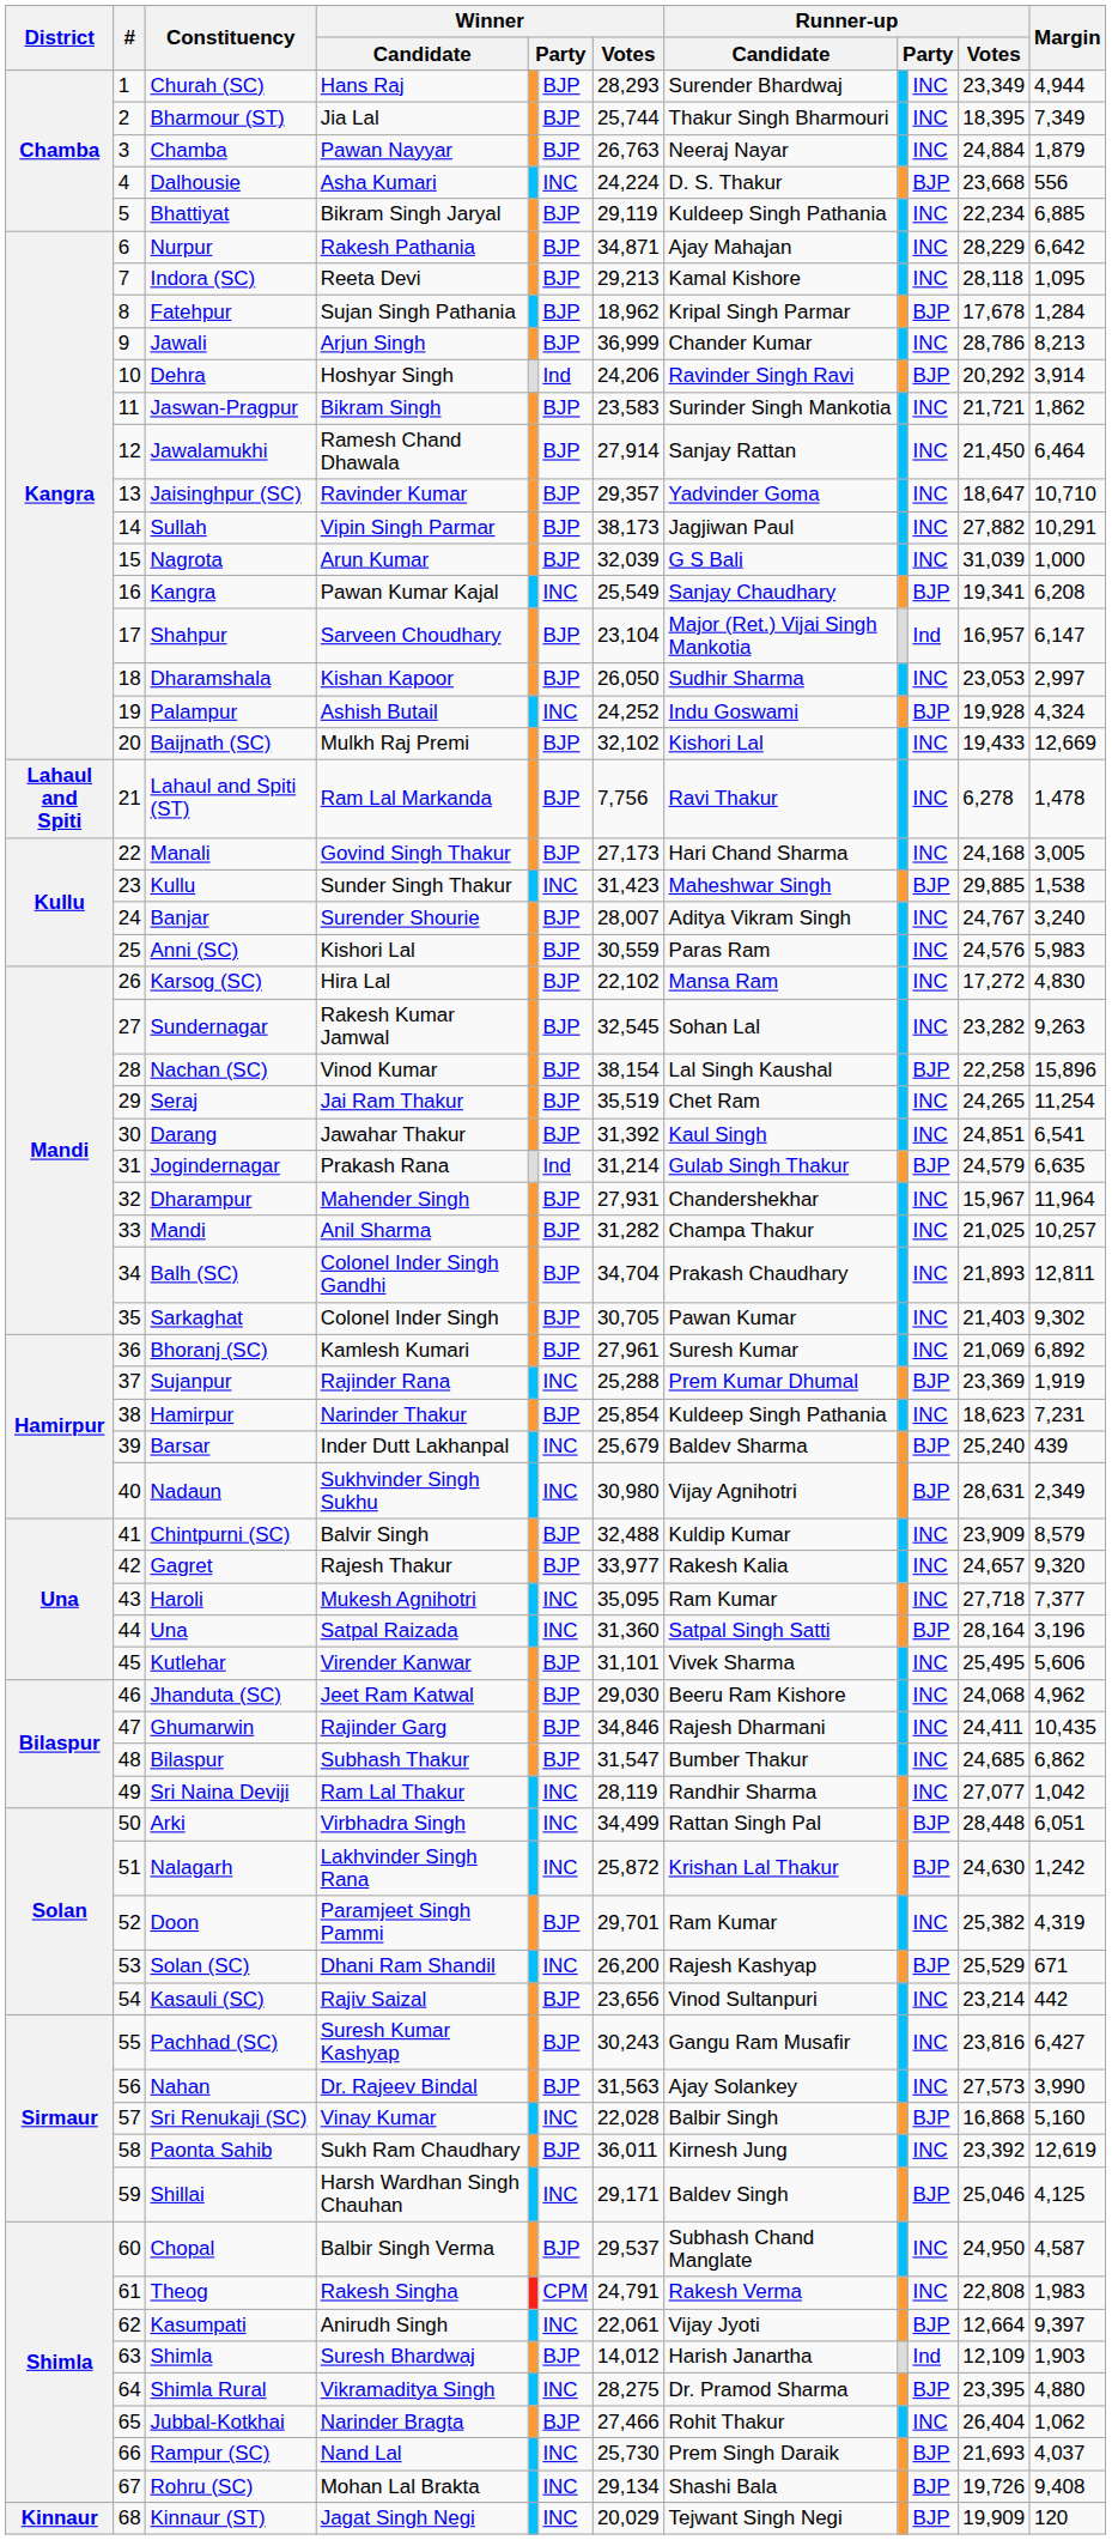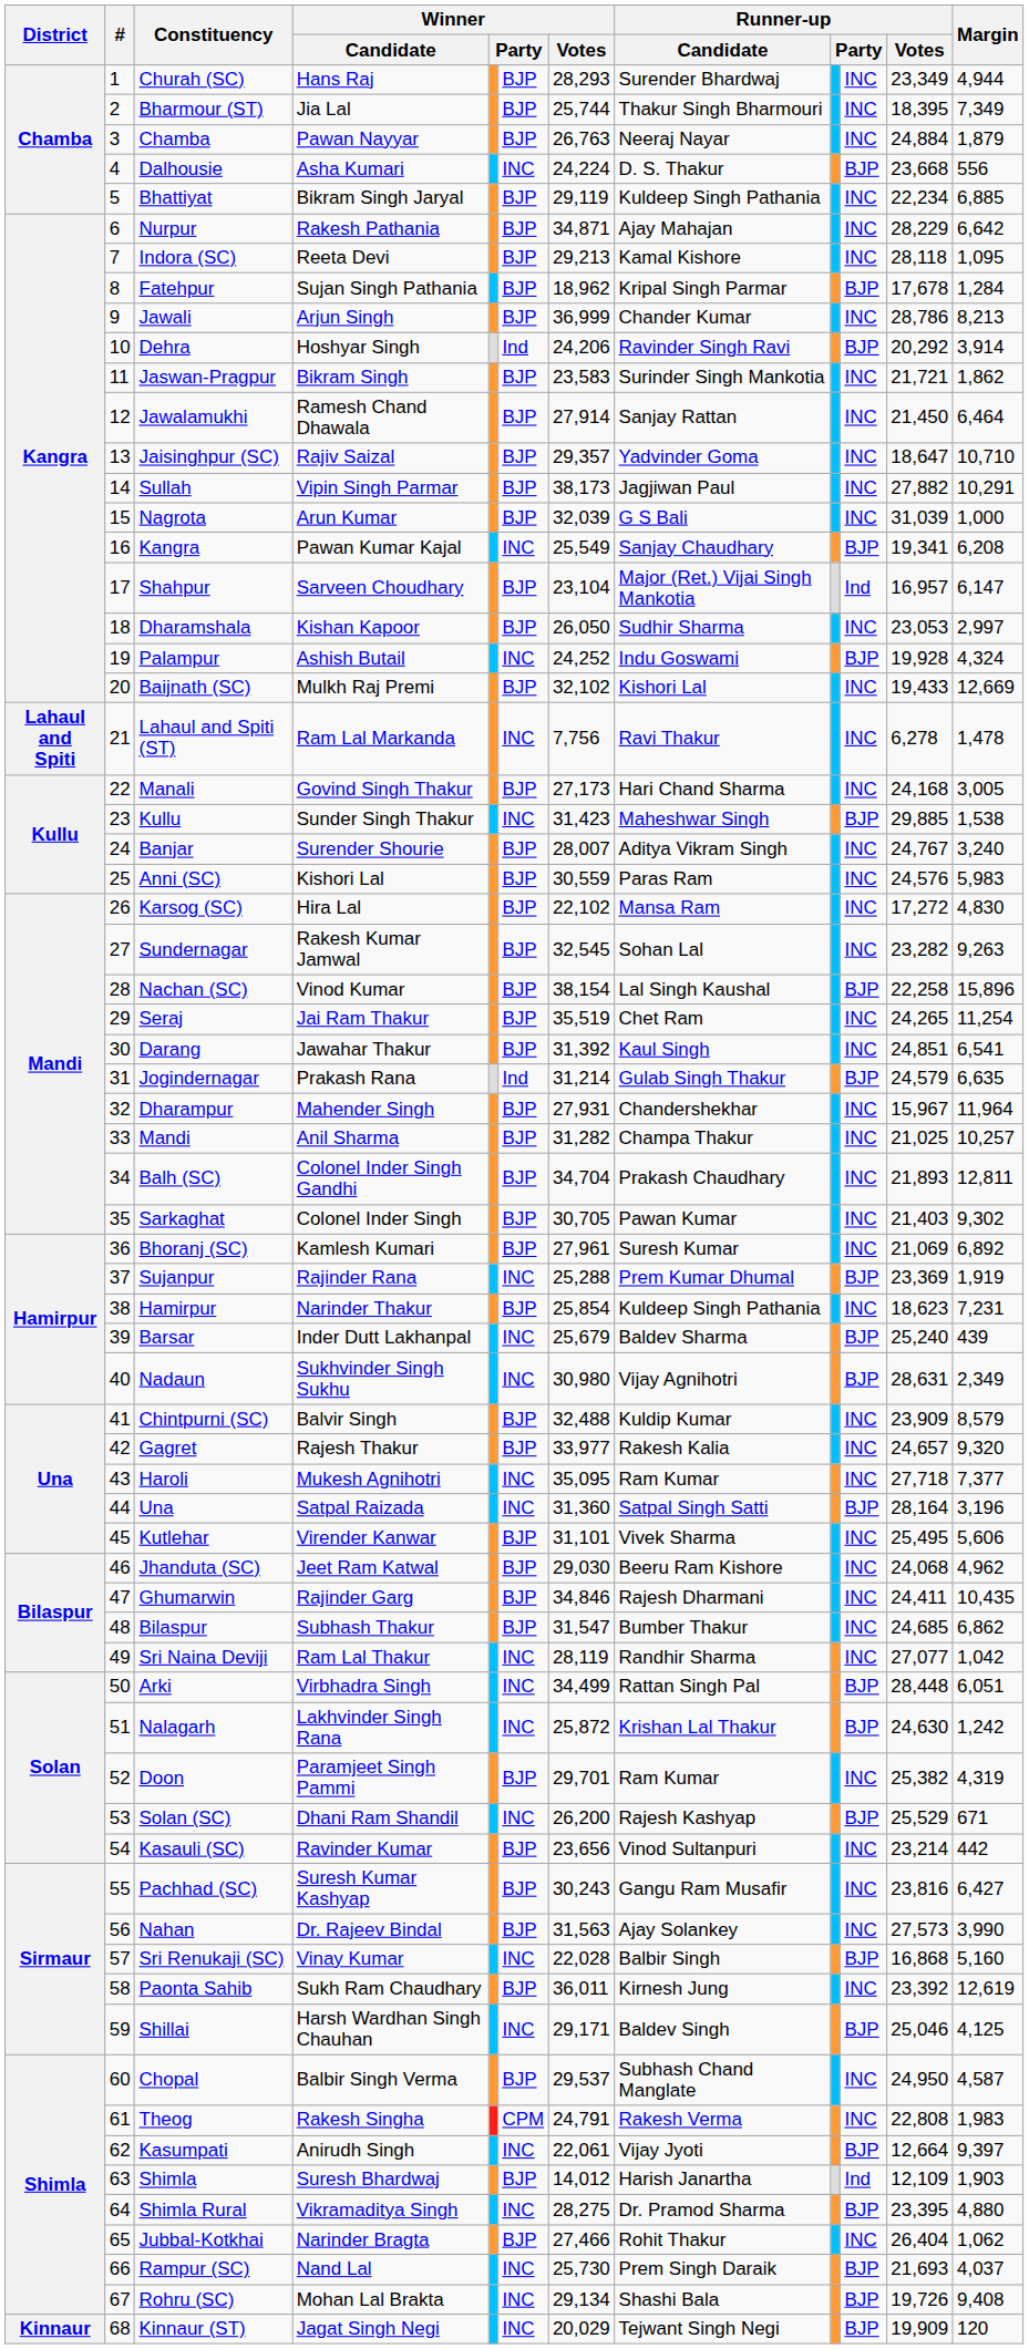Jaisinghpur (SC) | Winner / Candidate: Ravinder Kumar -> Rajiv Saizal
Lahaul and Spiti (ST) | column 6: BJP -> INC
Kasauli (SC) | Winner / Candidate: Rajiv Saizal -> Ravinder Kumar
